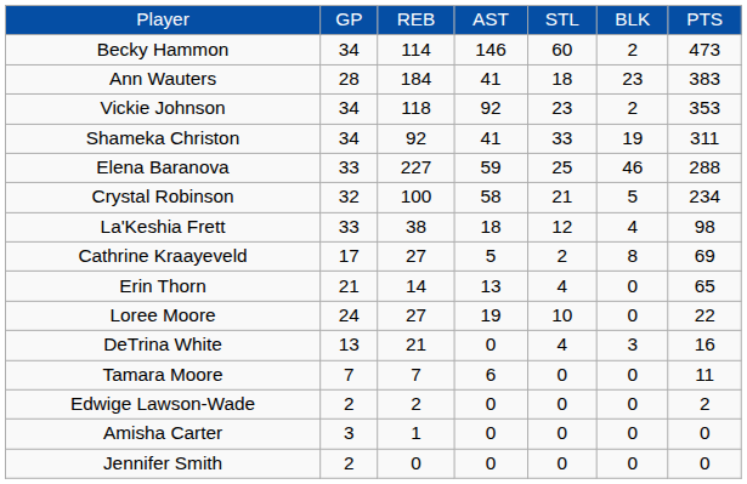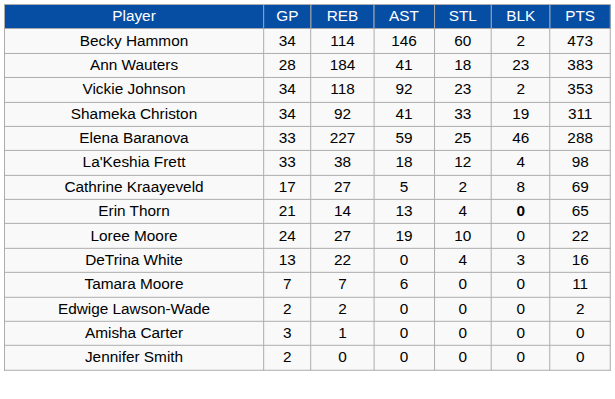- row: Crystal Robinson | 32 | 100 | 58 | 21 | 5 | 234
Erin Thorn | column 6: normal -> bold
DeTrina White | column 3: 21 -> 22
